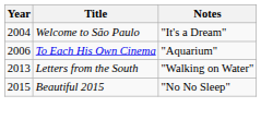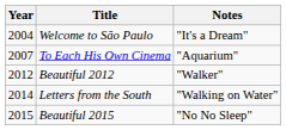To Each His Own Cinema | Year: 2006 -> 2007
+ row: 2012 | Beautiful 2012 | "Walker"
Letters from the South | Year: 2013 -> 2014
